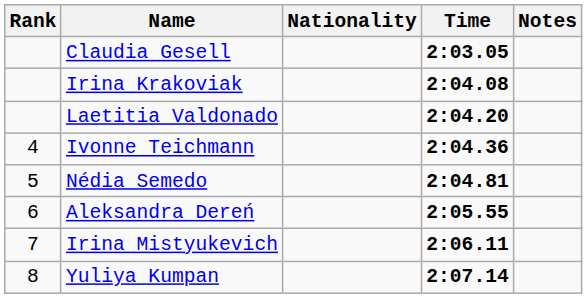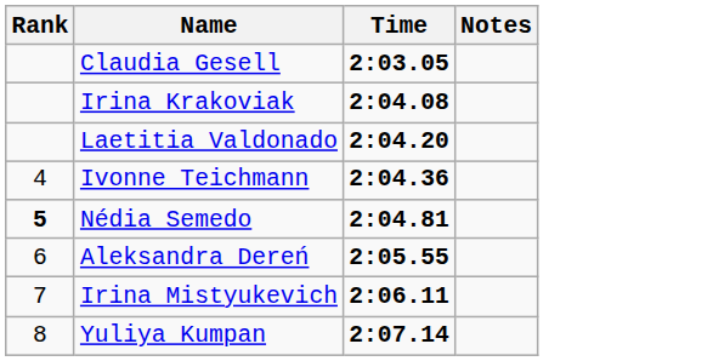- column: Nationality
Nédia Semedo | Rank: normal -> bold
